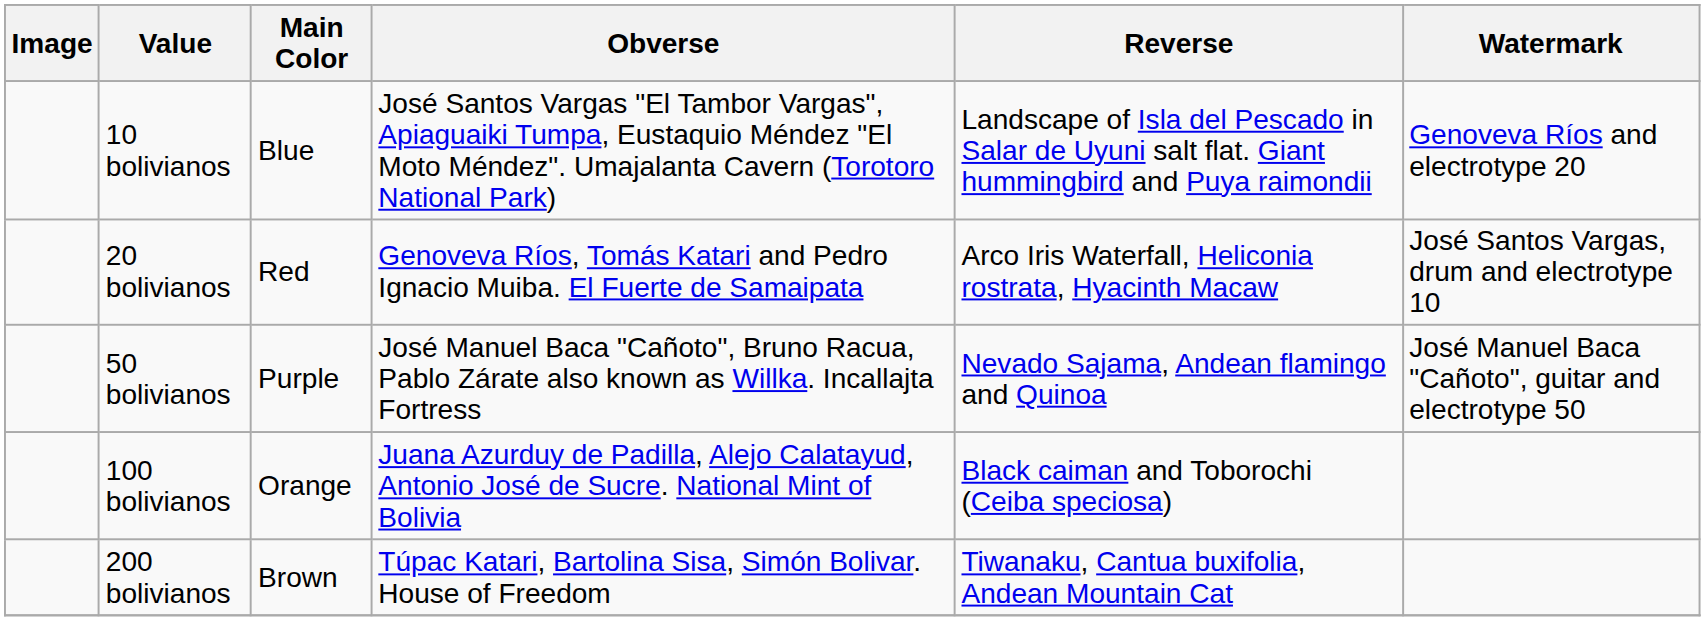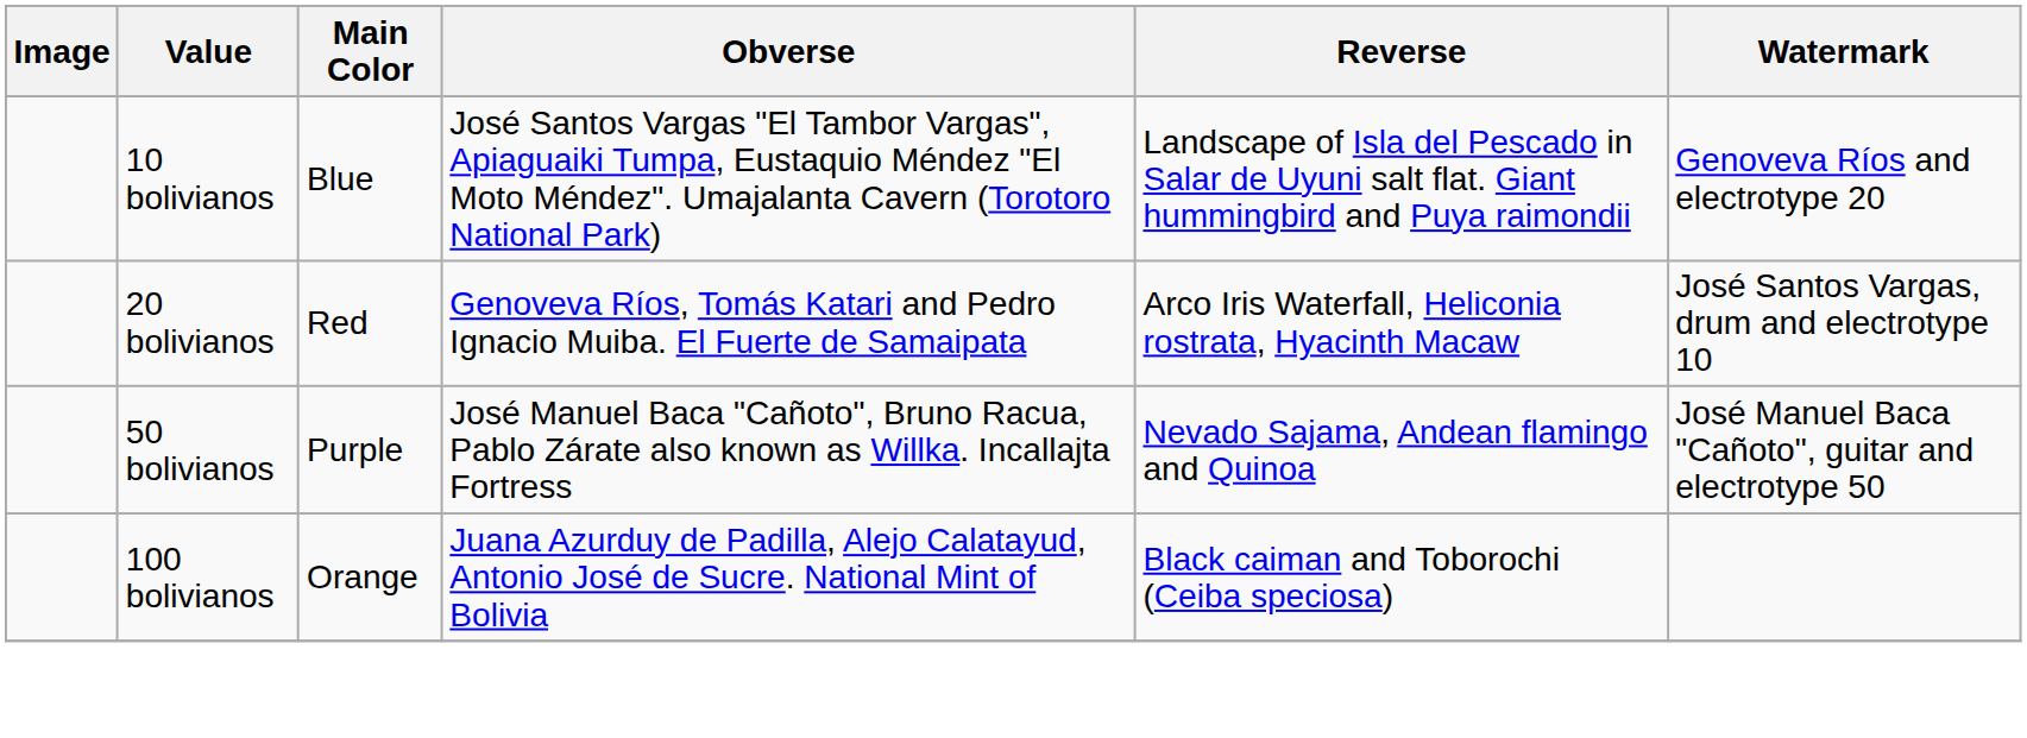- row: 200 bolivianos | Brown | Túpac Katari, Bartolina Sisa, Simón Bolivar. House of Freedom | Tiwanaku, Cantua buxifolia, Andean Mountain Cat
